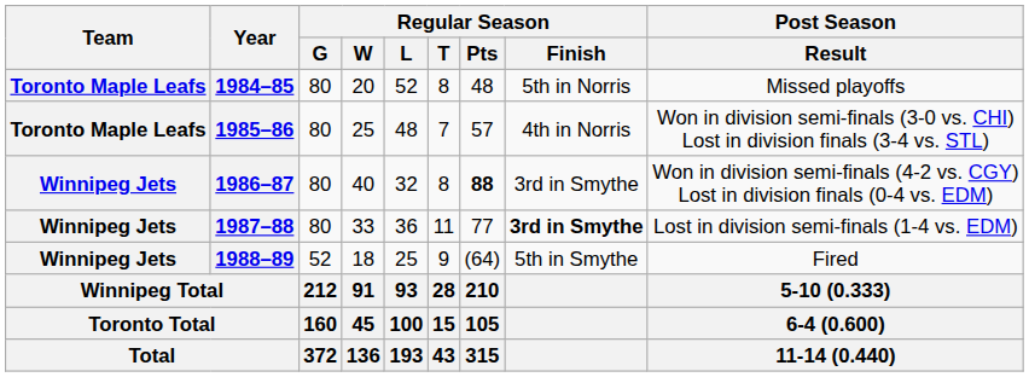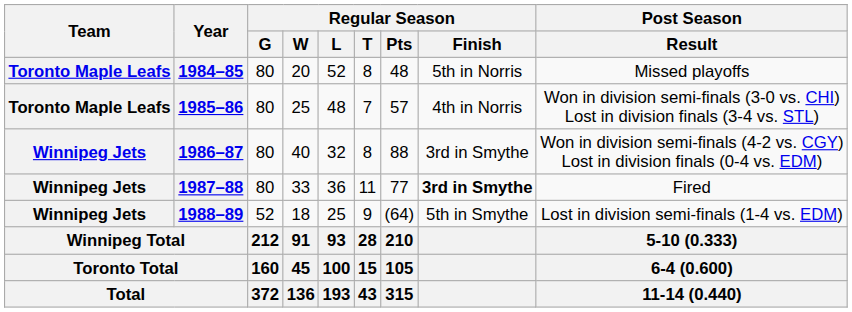1986–87 | Regular Season / Pts: bold -> normal
1987–88 | Post Season / Result: Lost in division semi-finals (1-4 vs. EDM) -> Fired
1988–89 | Post Season / Result: Fired -> Lost in division semi-finals (1-4 vs. EDM)
